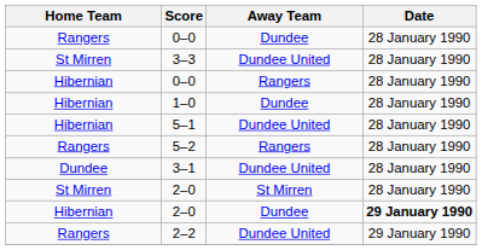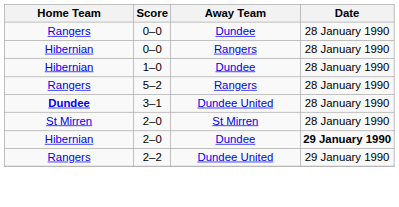- row: St Mirren | 3–3 | Dundee United | 28 January 1990
- row: Hibernian | 5–1 | Dundee United | 28 January 1990
3–1 | Home Team: normal -> bold
